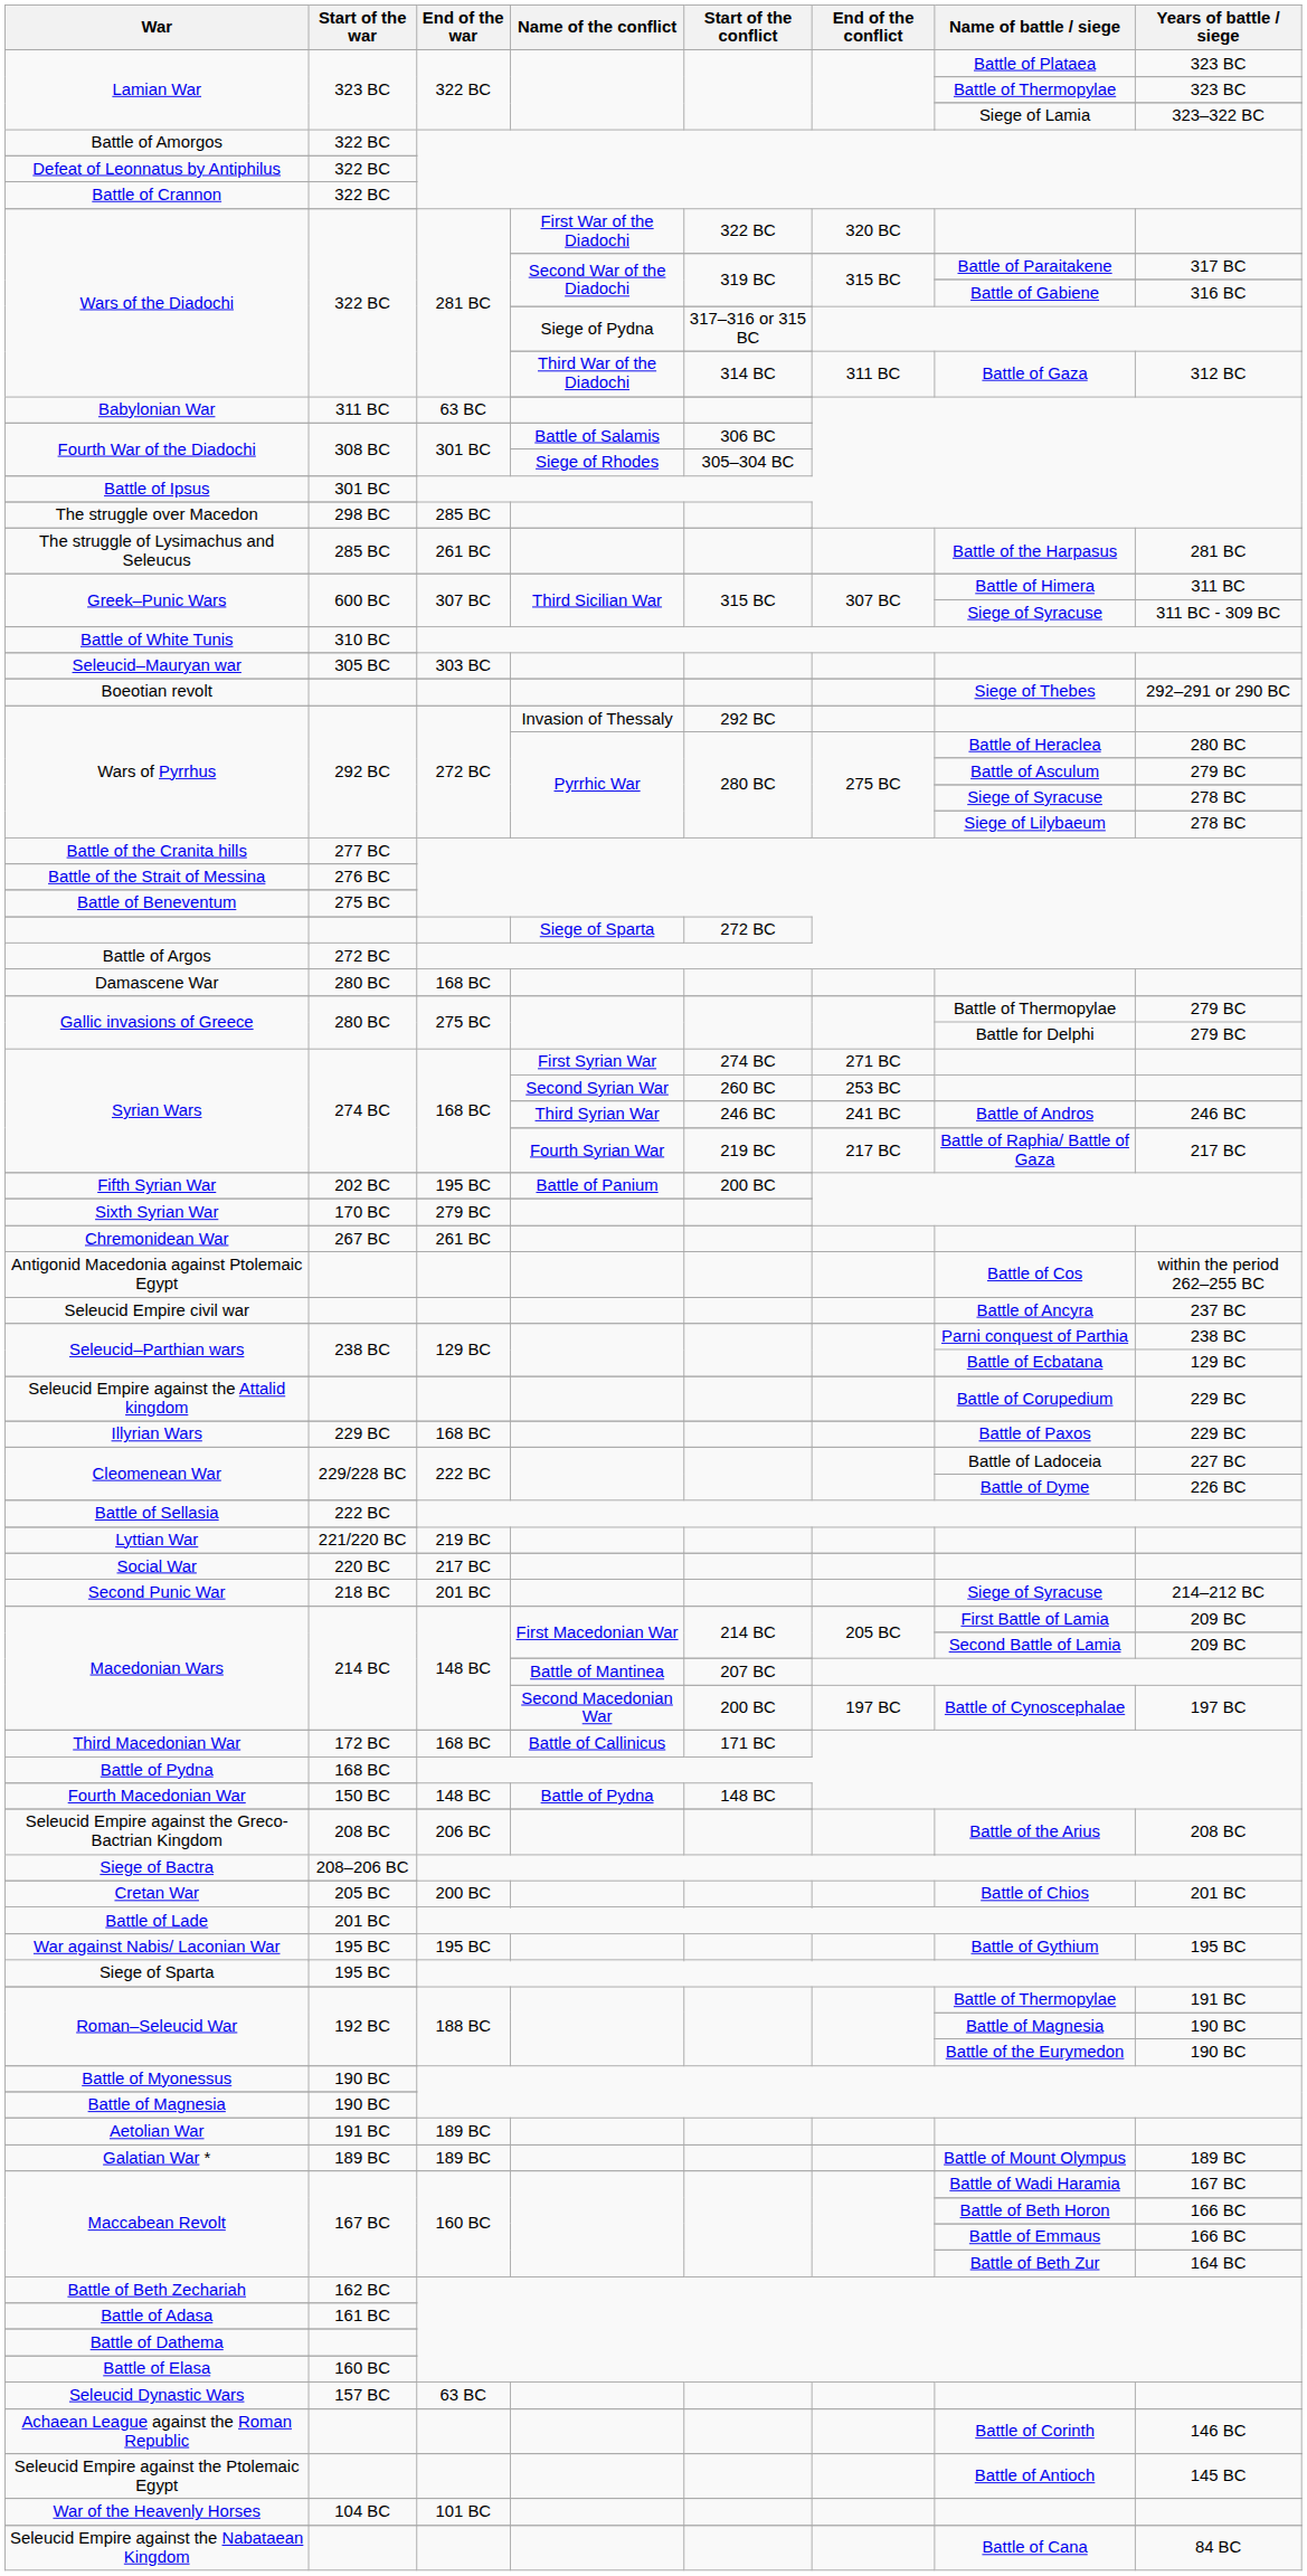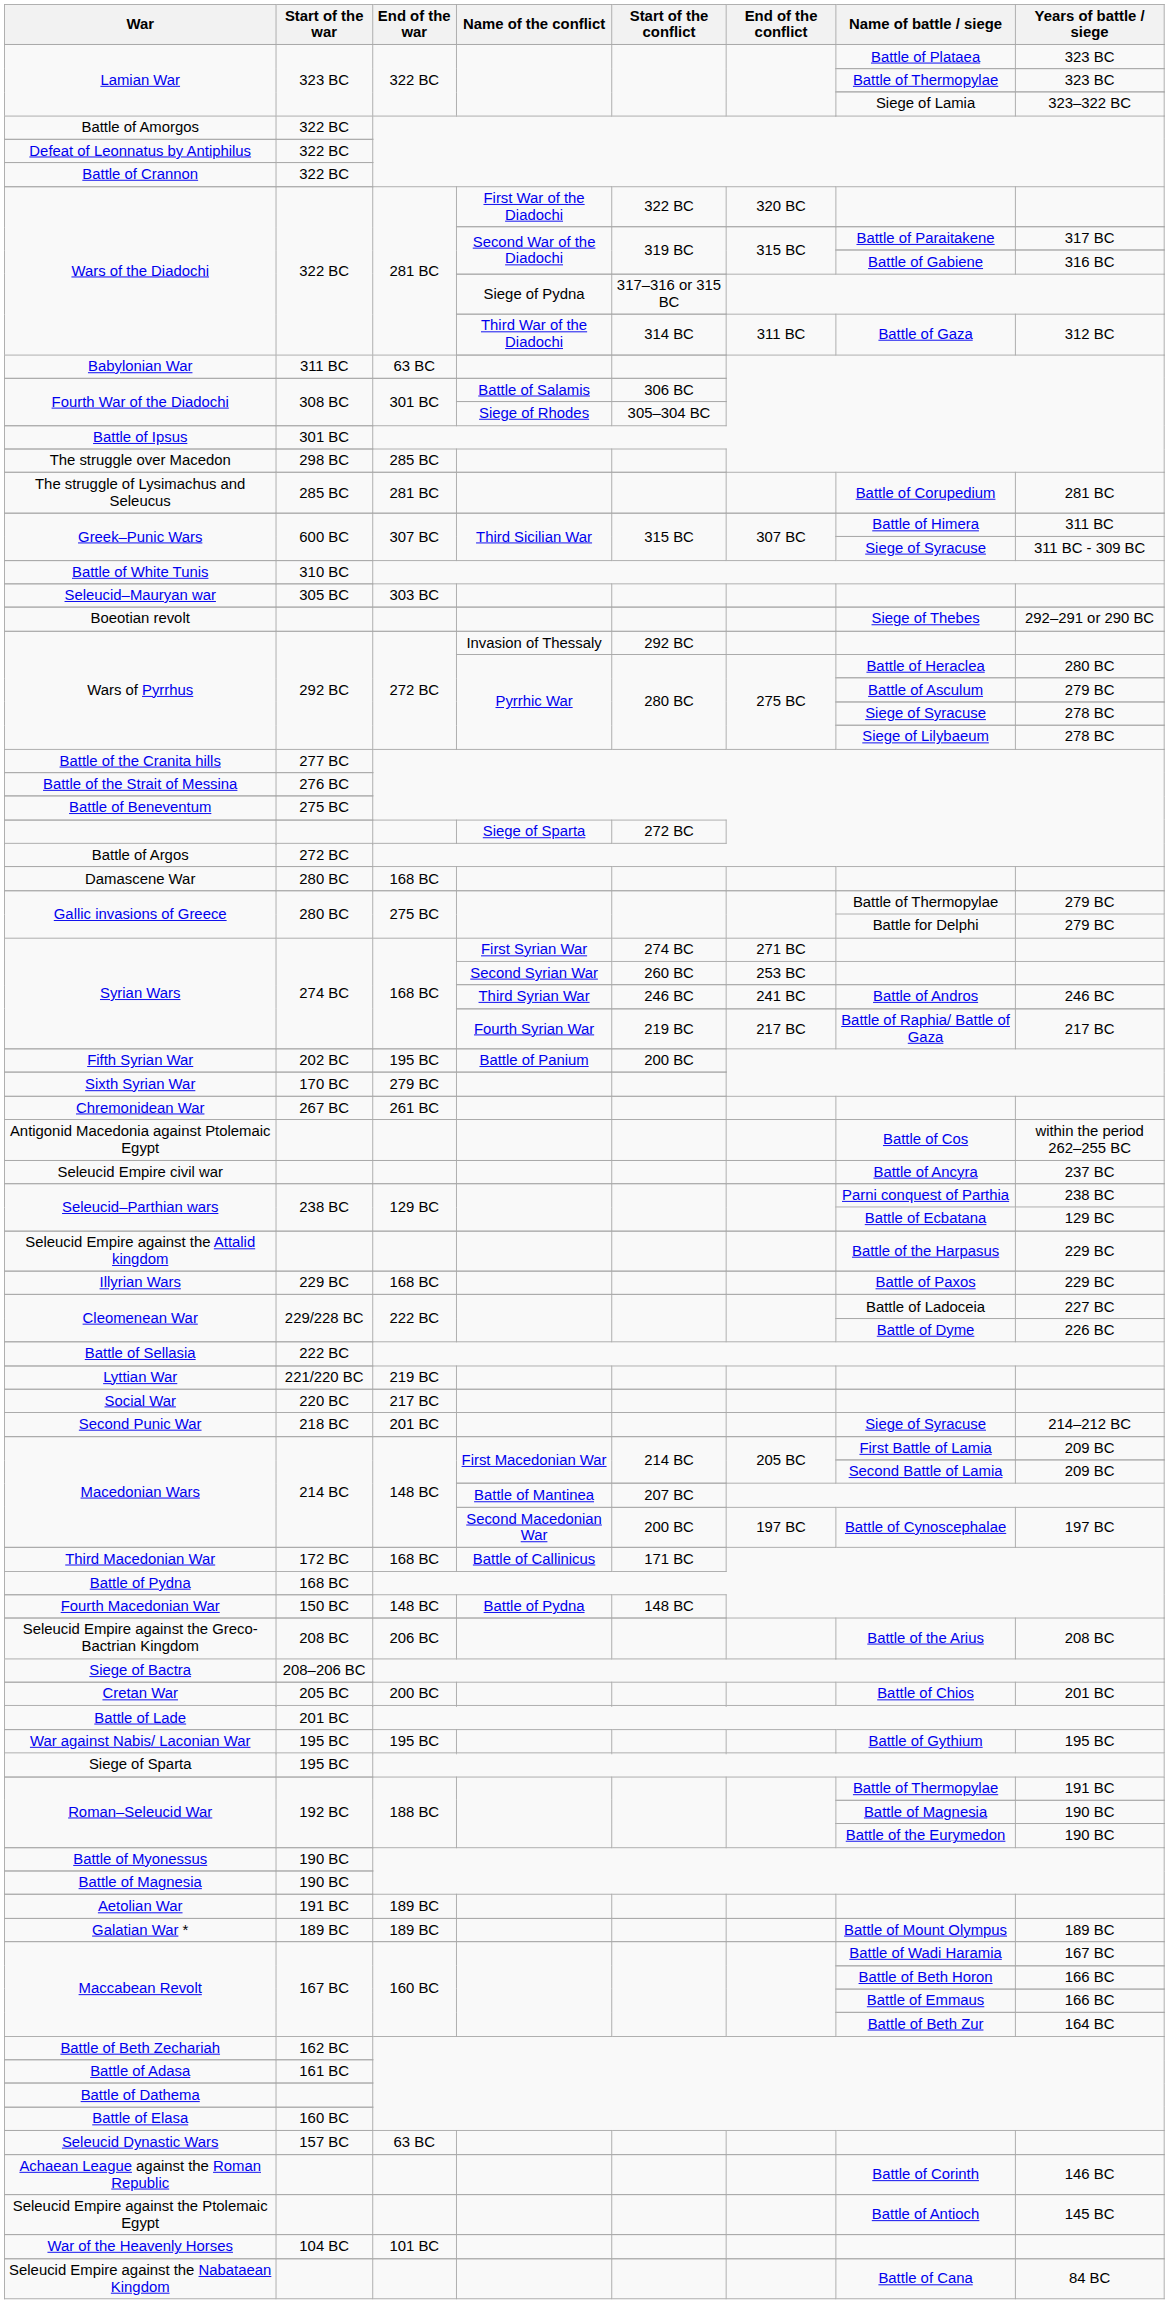The struggle of Lysimachus and Seleucus | End of the war: 261 BC -> 281 BC
The struggle of Lysimachus and Seleucus | Name of battle / siege: Battle of the Harpasus -> Battle of Corupedium
Seleucid Empire against the Attalid kingdom | Name of battle / siege: Battle of Corupedium -> Battle of the Harpasus
